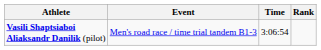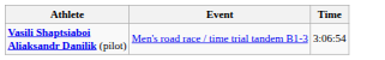- column: Rank
